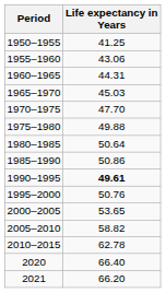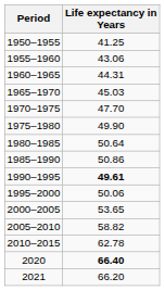1975–1980 | Life expectancy in Years: 49.88 -> 49.90
1995–2000 | Life expectancy in Years: 50.76 -> 50.06
2020 | Life expectancy in Years: normal -> bold
